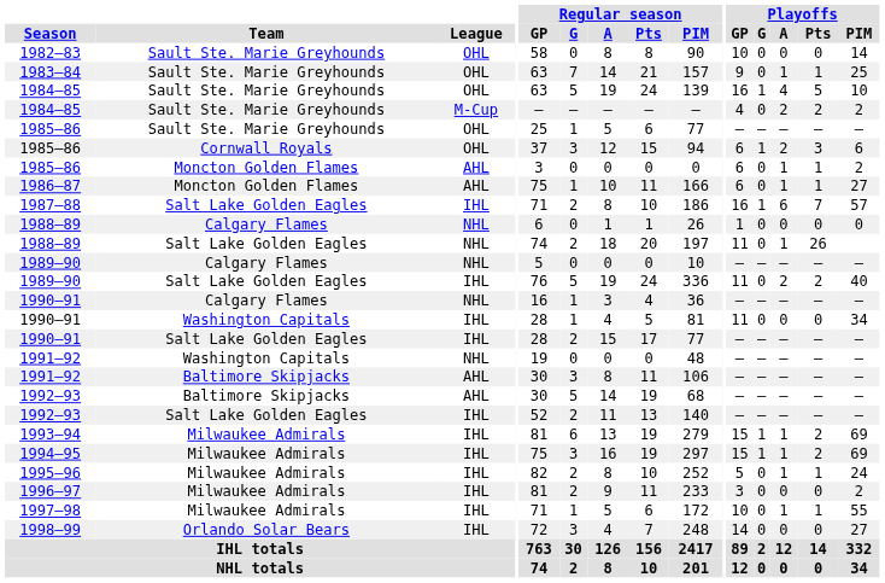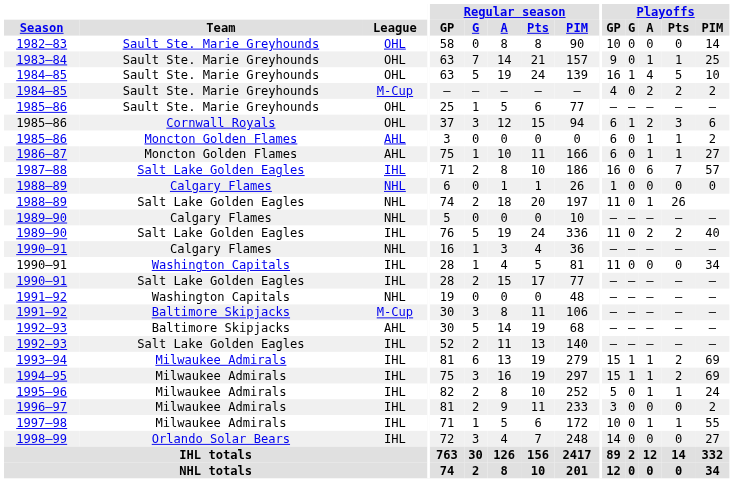1987–88 | Playoffs / G: 1 -> 0
1991–92 / Baltimore Skipjacks | League: AHL -> M-Cup
